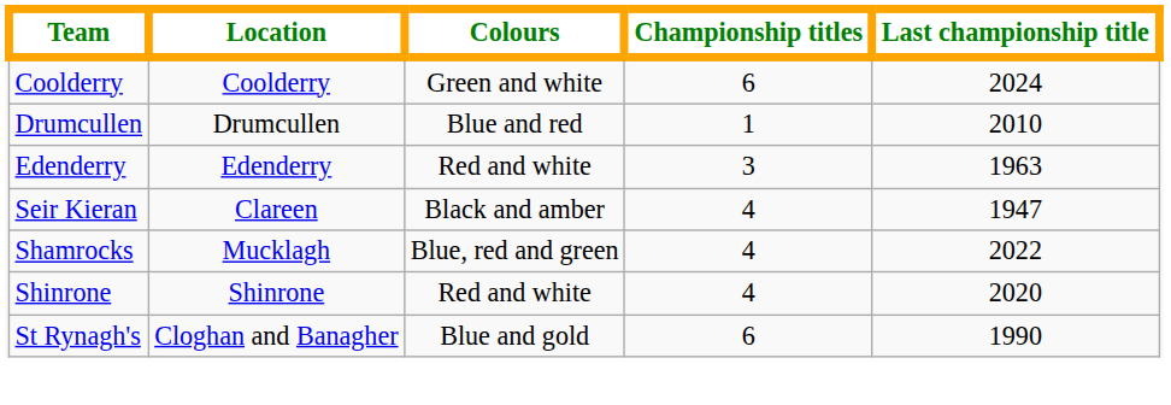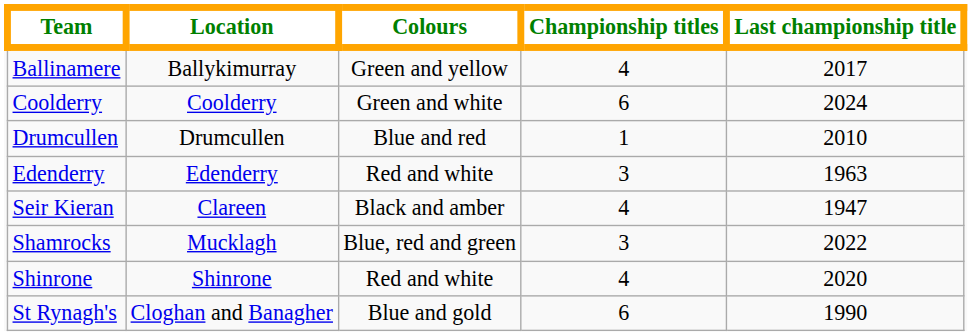+ row: Ballinamere | Ballykimurray | Green and yellow | 4 | 2017
Shamrocks | Championship titles: 4 -> 3
